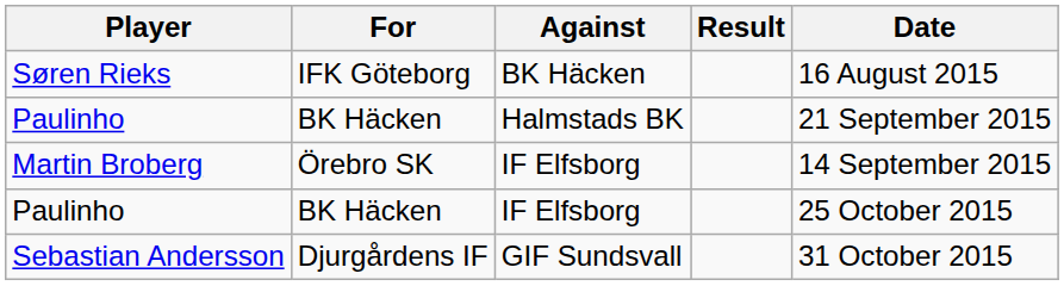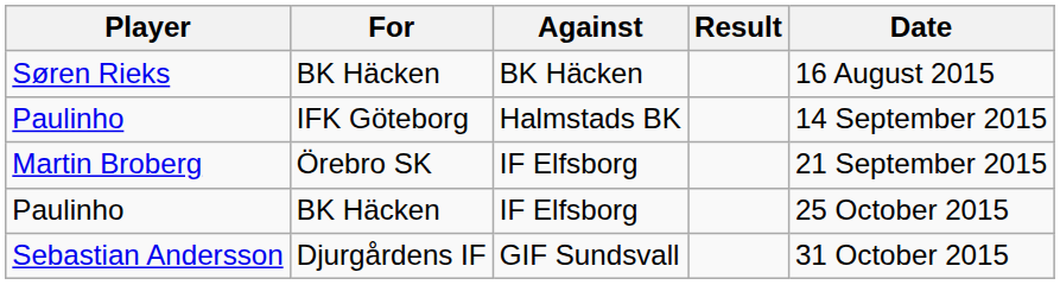Søren Rieks | For: IFK Göteborg -> BK Häcken
Paulinho / Halmstads BK | For: BK Häcken -> IFK Göteborg
Paulinho / Halmstads BK | Date: 21 September 2015 -> 14 September 2015
Martin Broberg | Date: 14 September 2015 -> 21 September 2015
